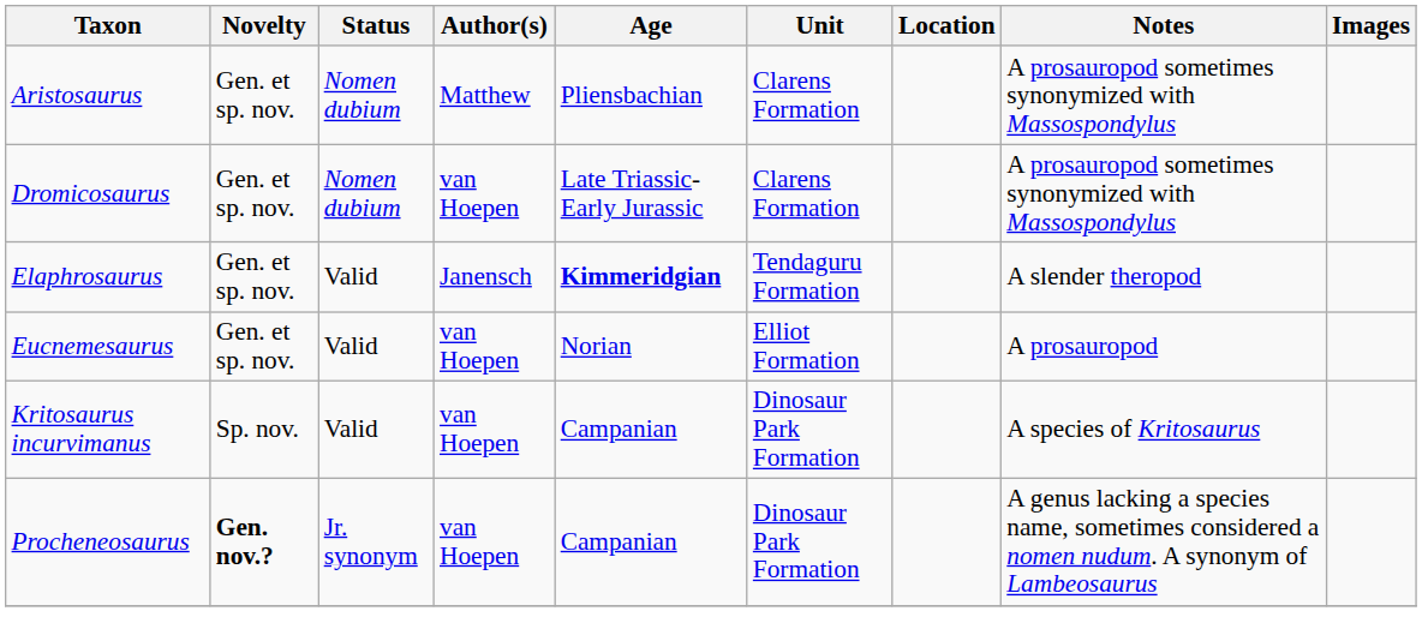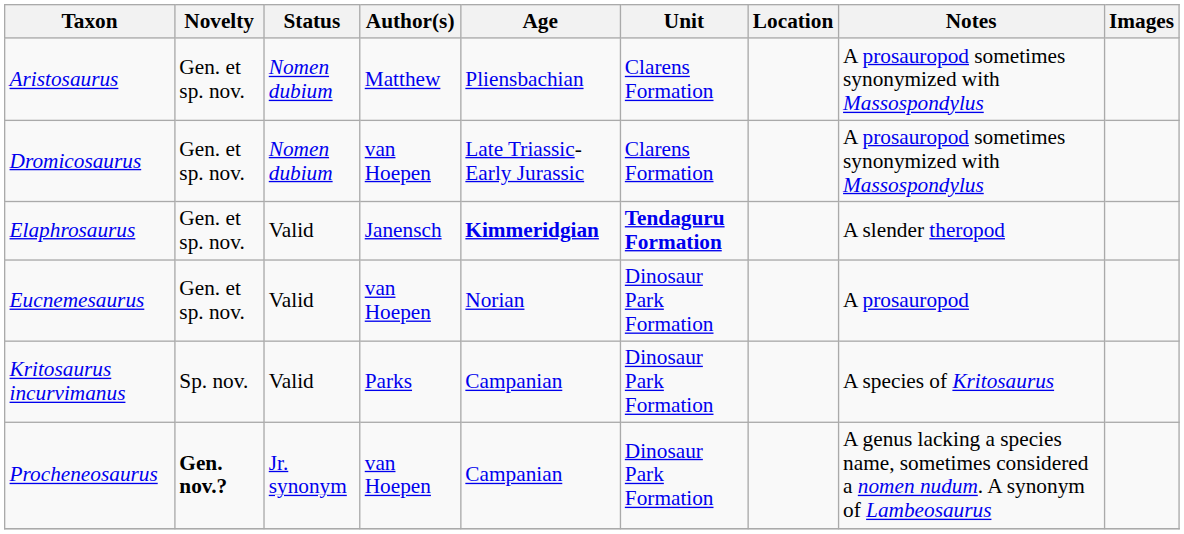Elaphrosaurus | Unit: normal -> bold
Eucnemesaurus | Unit: Elliot Formation -> Dinosaur Park Formation
Kritosaurus incurvimanus | Author(s): van Hoepen -> Parks
